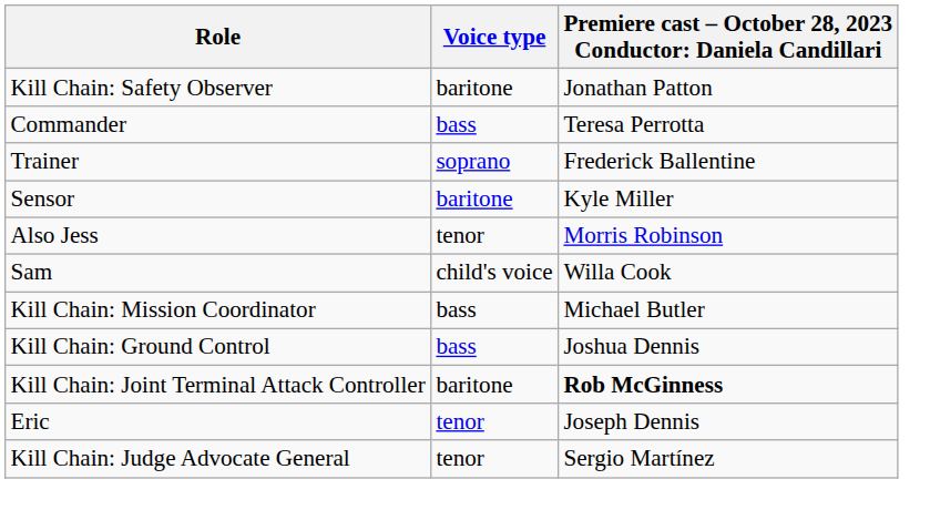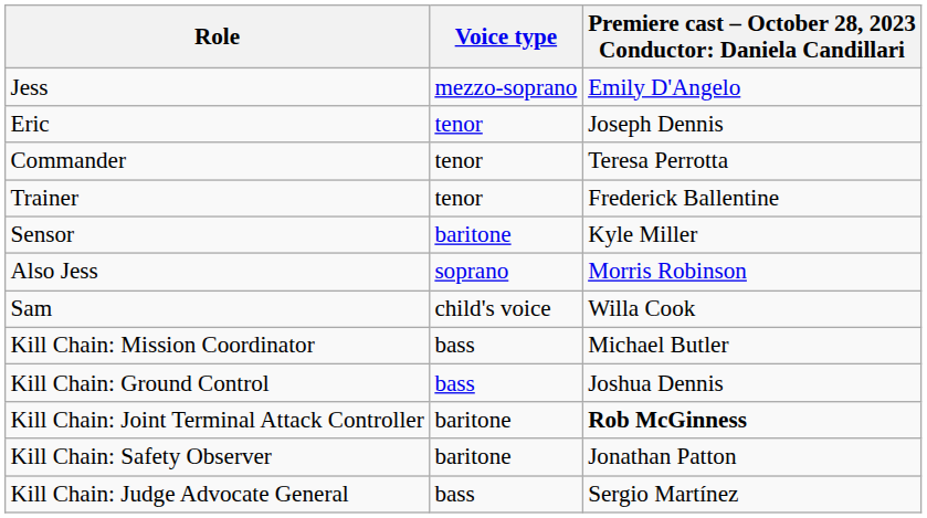+ row: Jess | mezzo-soprano | Emily D'Angelo
rows swapped: Eric <-> Kill Chain: Safety Observer
Commander | Voice type: bass -> tenor
Trainer | Voice type: soprano -> tenor
Also Jess | Voice type: tenor -> soprano
Kill Chain: Judge Advocate General | Voice type: tenor -> bass
